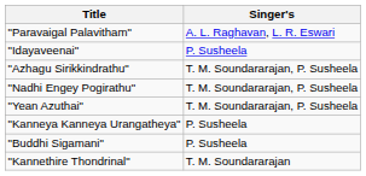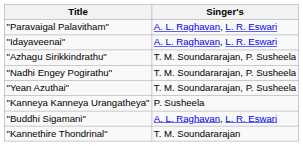"Idayaveenai" | Singer's: P. Susheela -> A. L. Raghavan, L. R. Eswari
"Buddhi Sigamani" | Singer's: P. Susheela -> A. L. Raghavan, L. R. Eswari
